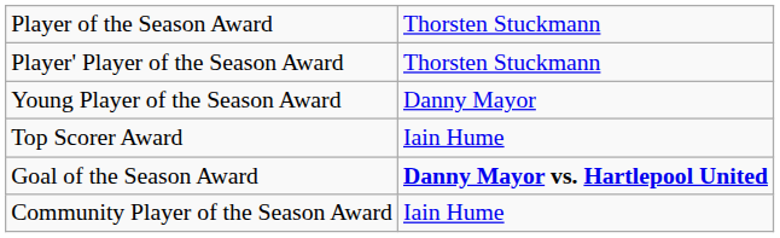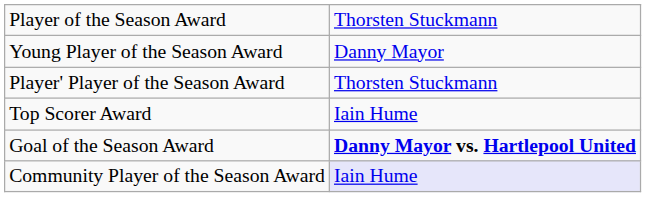rows swapped: Young Player of the Season Award <-> Player' Player of the Season Award
Community Player of the Season Award | column 2: no background -> lavender background
